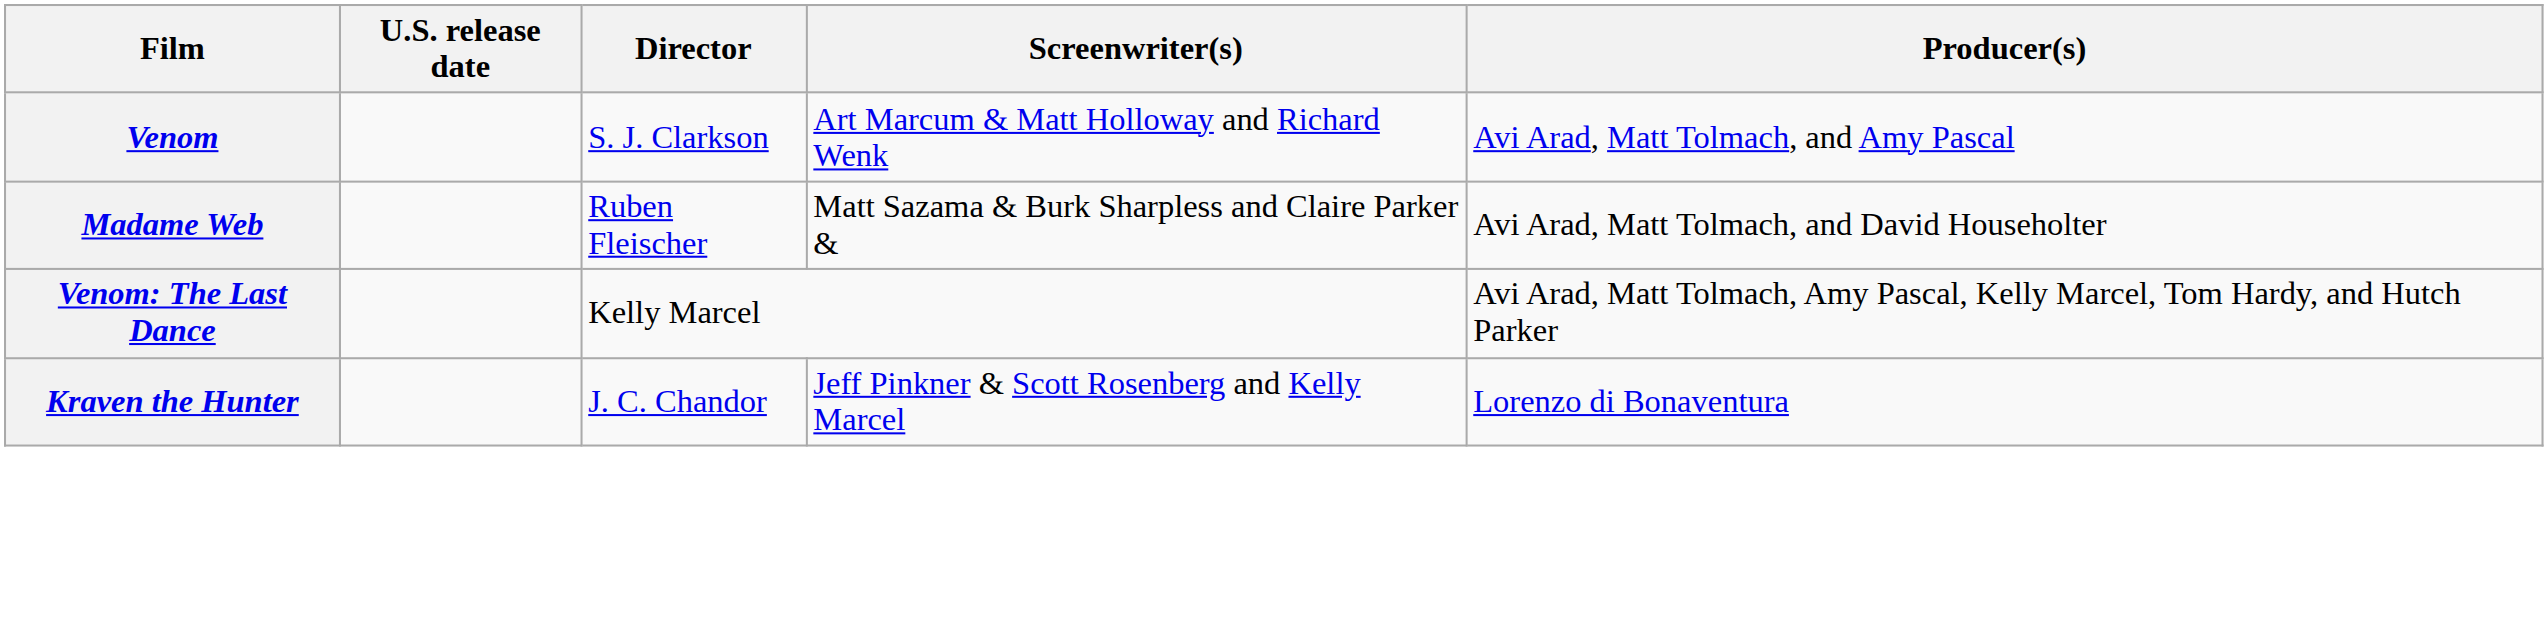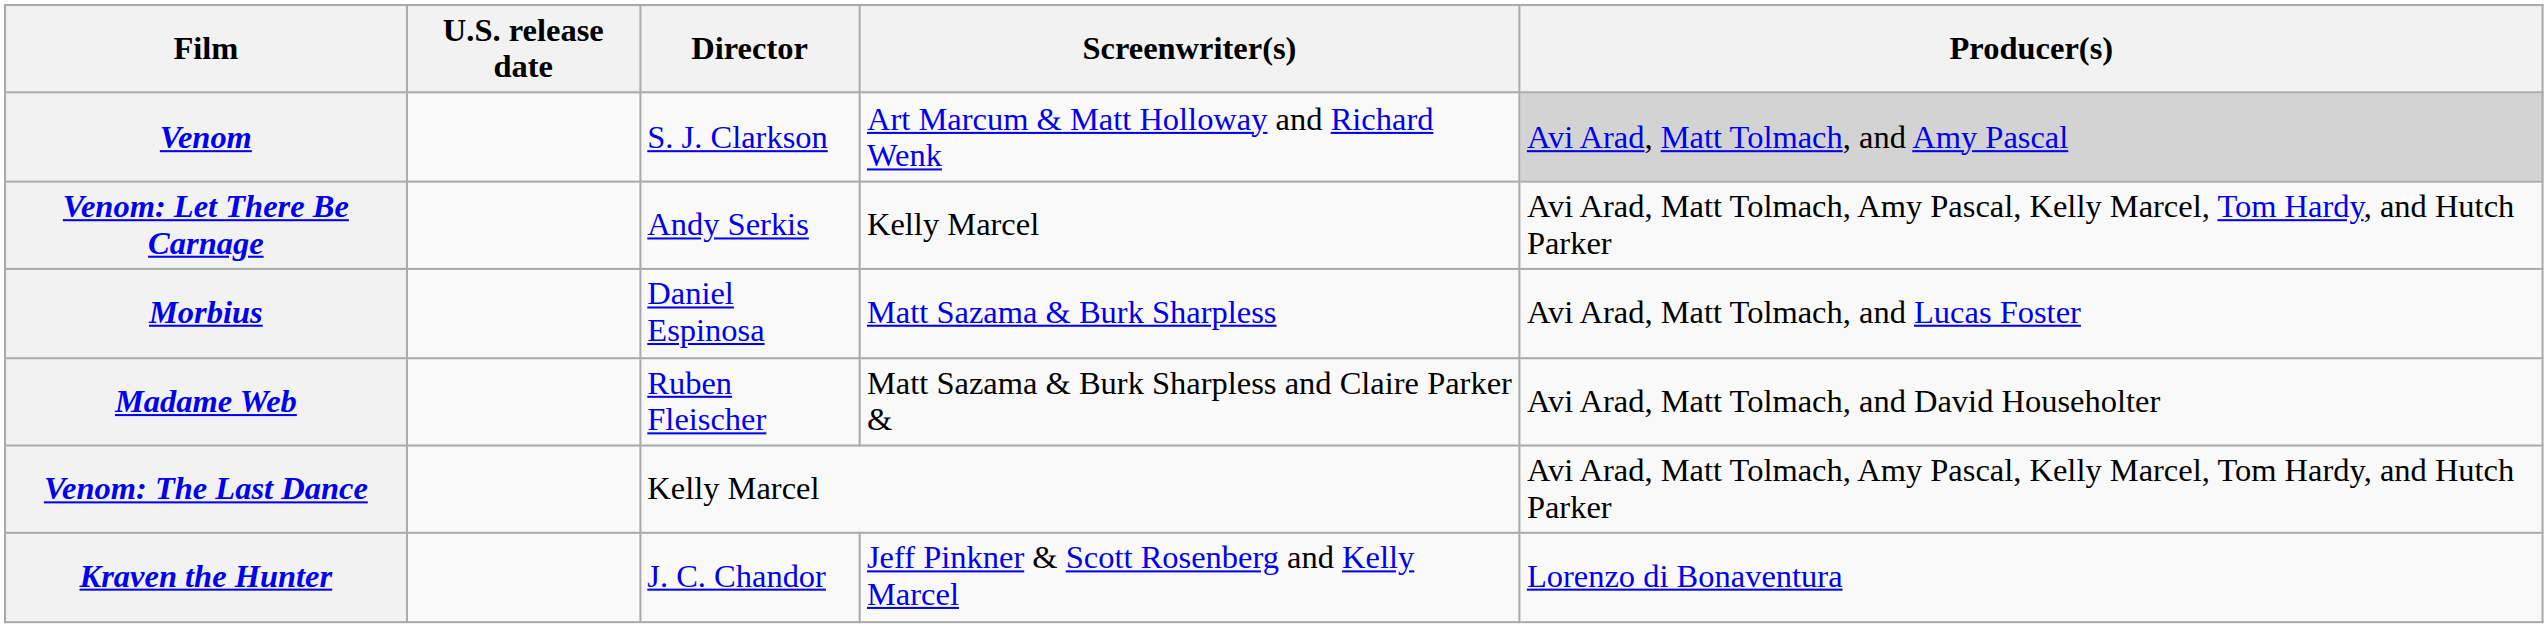Venom | Producer(s): no background -> lightgrey background
+ row: Venom: Let There Be Carnage | Andy Serkis | Kelly Marcel | Avi Arad, Matt Tolmach, Amy Pascal, Kelly Marcel, Tom Hardy, and Hutch Parker
+ row: Morbius | Daniel Espinosa | Matt Sazama & Burk Sharpless | Avi Arad, Matt Tolmach, and Lucas Foster
